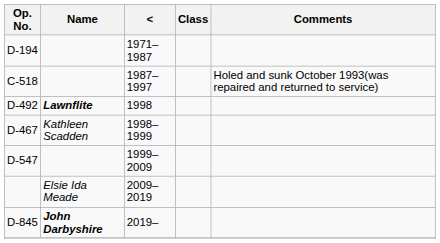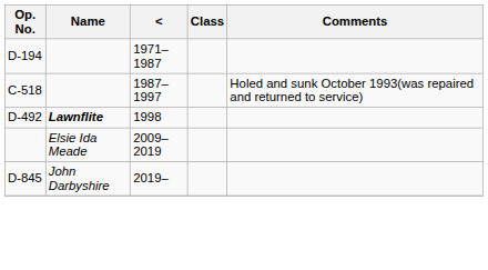- row: D-467 | Kathleen Scadden | 1998–1999
- row: D-547 | 1999–2009
D-845 | Name: bold -> normal
